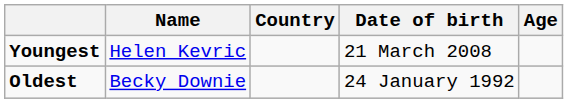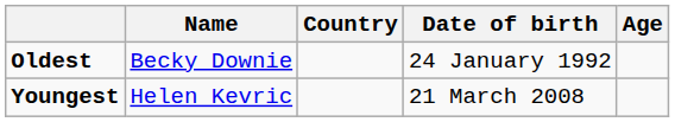rows swapped: Youngest <-> Oldest
